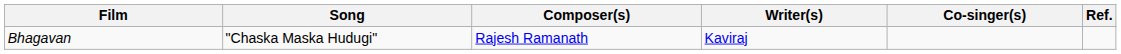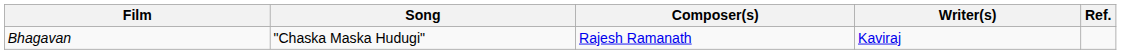- column: Co-singer(s)
